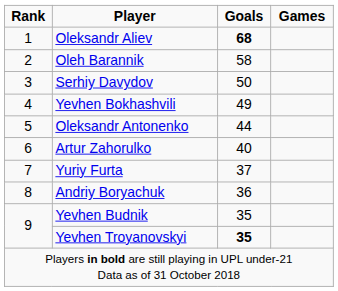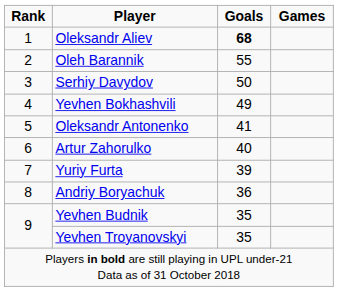Oleh Barannik | Goals: 58 -> 55
Oleksandr Antonenko | Goals: 44 -> 41
Yuriy Furta | Goals: 37 -> 39
Yevhen Troyanovskyi | Goals: bold -> normal
